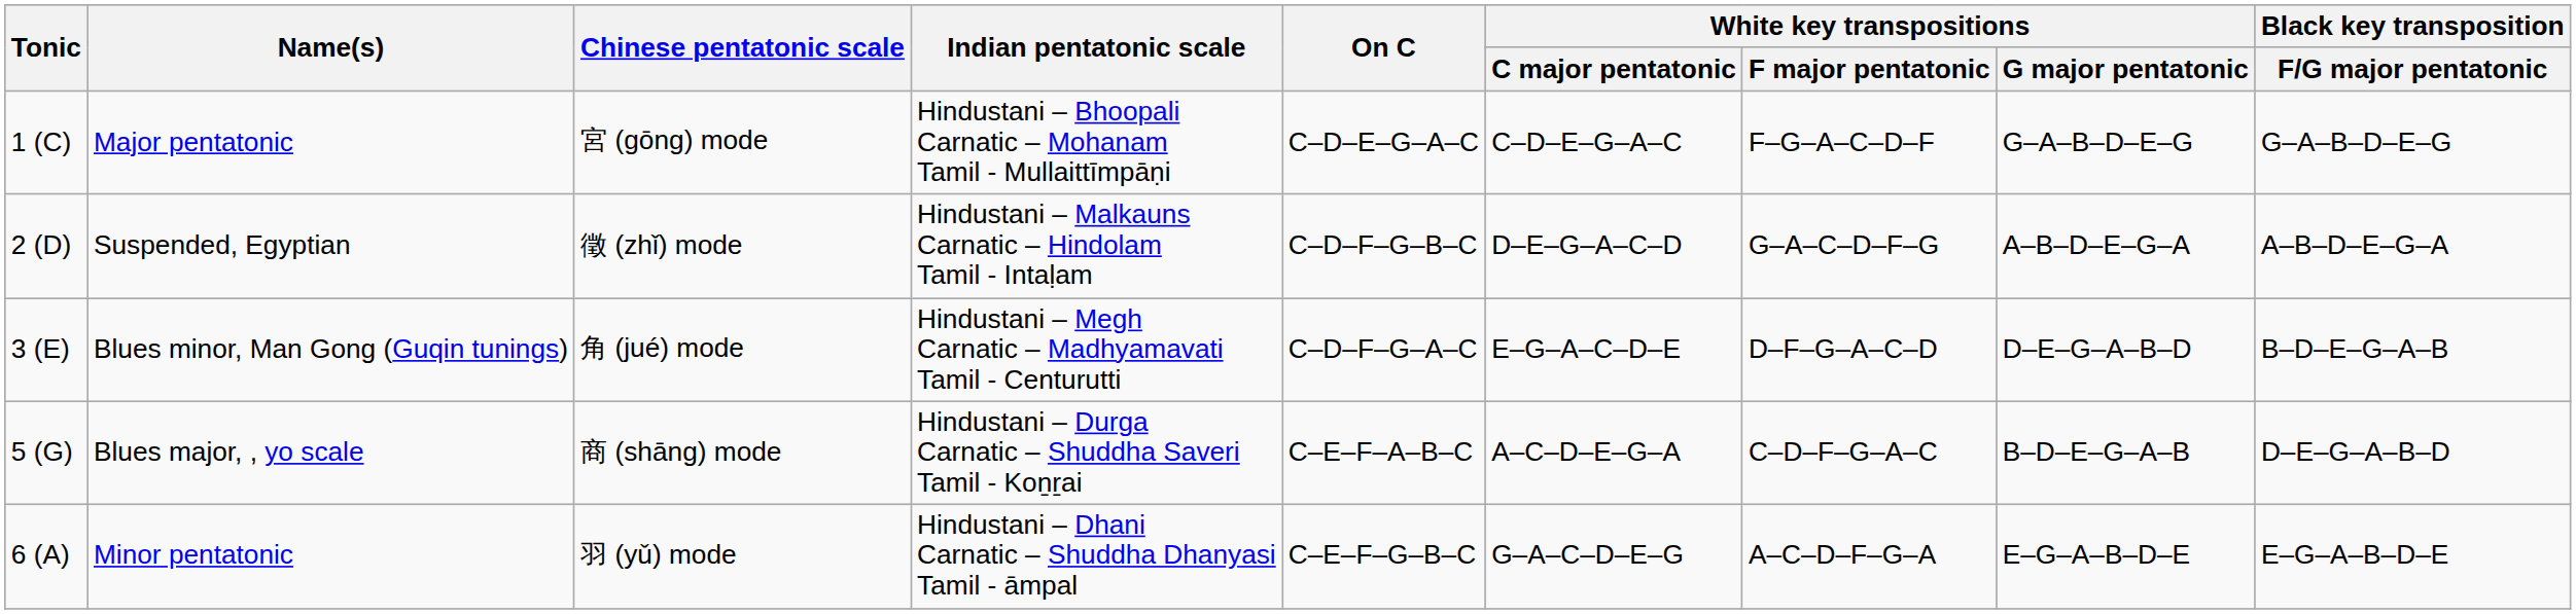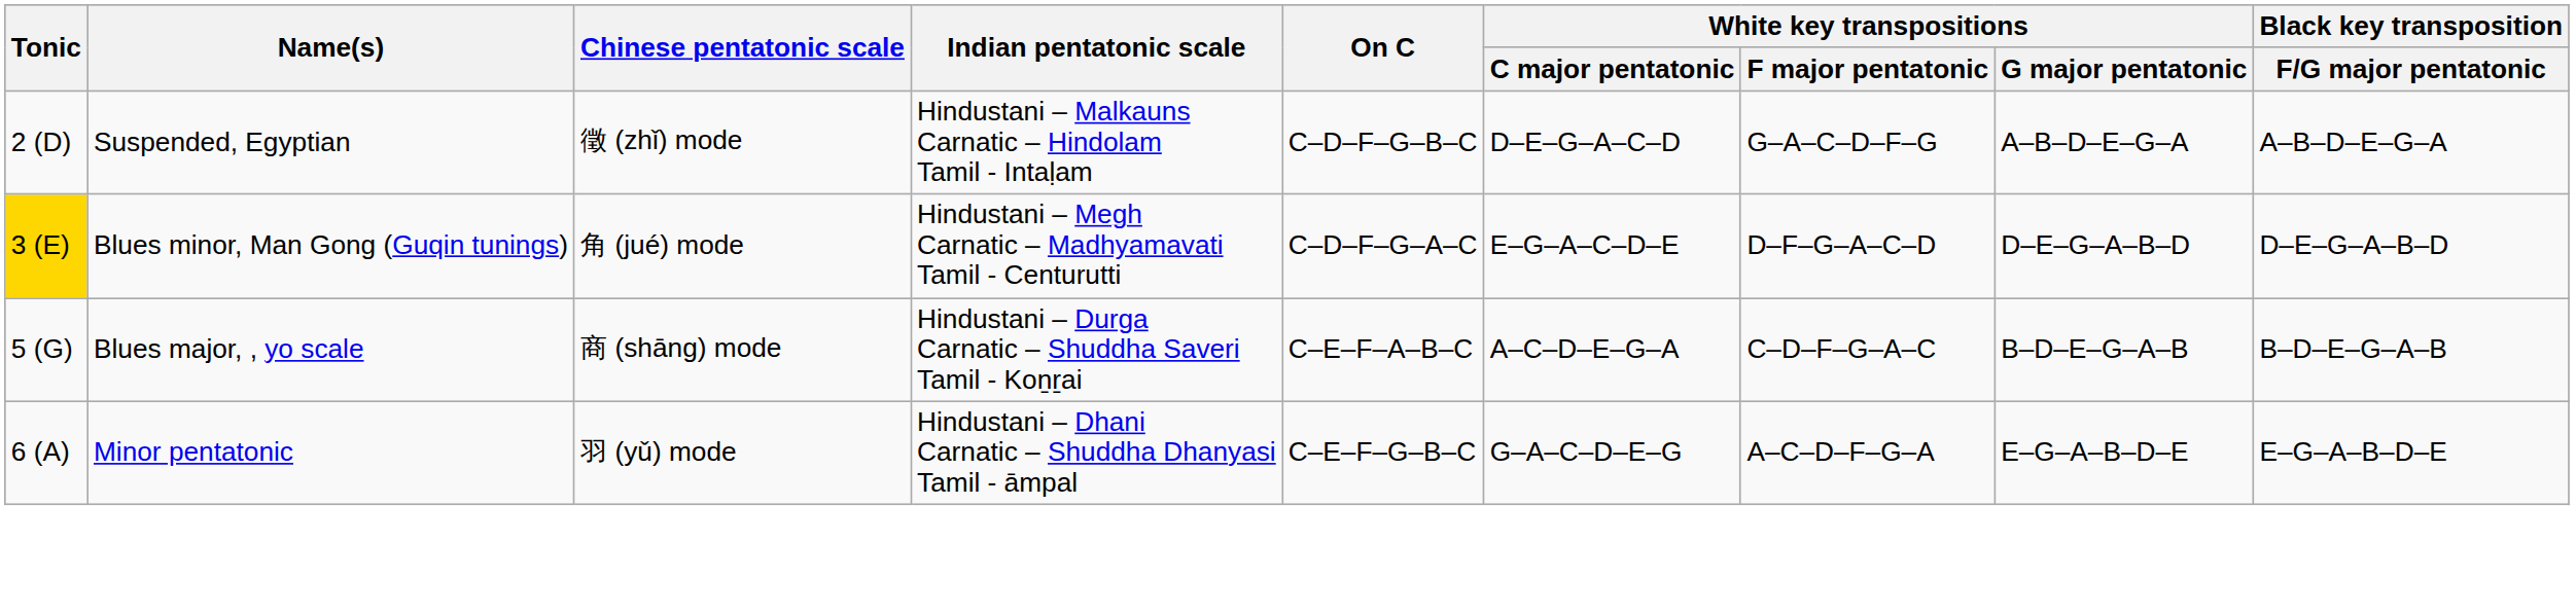- row: 1 (C) | Major pentatonic | 宮 (gōng) mode | Hindustani – Bhoopali Carnatic – Mohanam Tamil - Mullaittīmpāṇi | C–D–E–G–A–C | C–D–E–G–A–C | F–G–A–C–D–F | G–A–B–D–E–G | G–A–B–D–E–G
Blues minor, Man Gong (Guqin tunings) | Tonic: no background -> gold background
Blues minor, Man Gong (Guqin tunings) | Black key transposition / F/G major pentatonic: B–D–E–G–A–B -> D–E–G–A–B–D
Blues major, , yo scale | Black key transposition / F/G major pentatonic: D–E–G–A–B–D -> B–D–E–G–A–B
